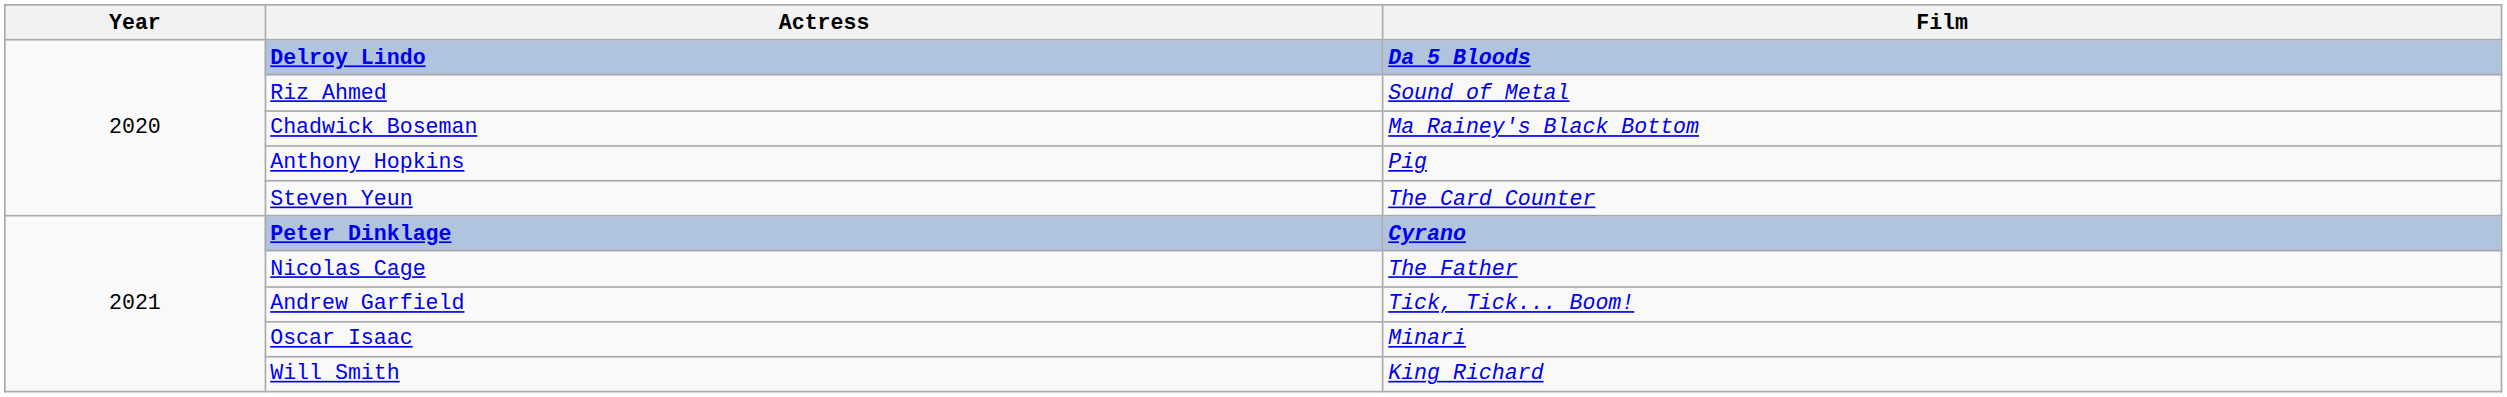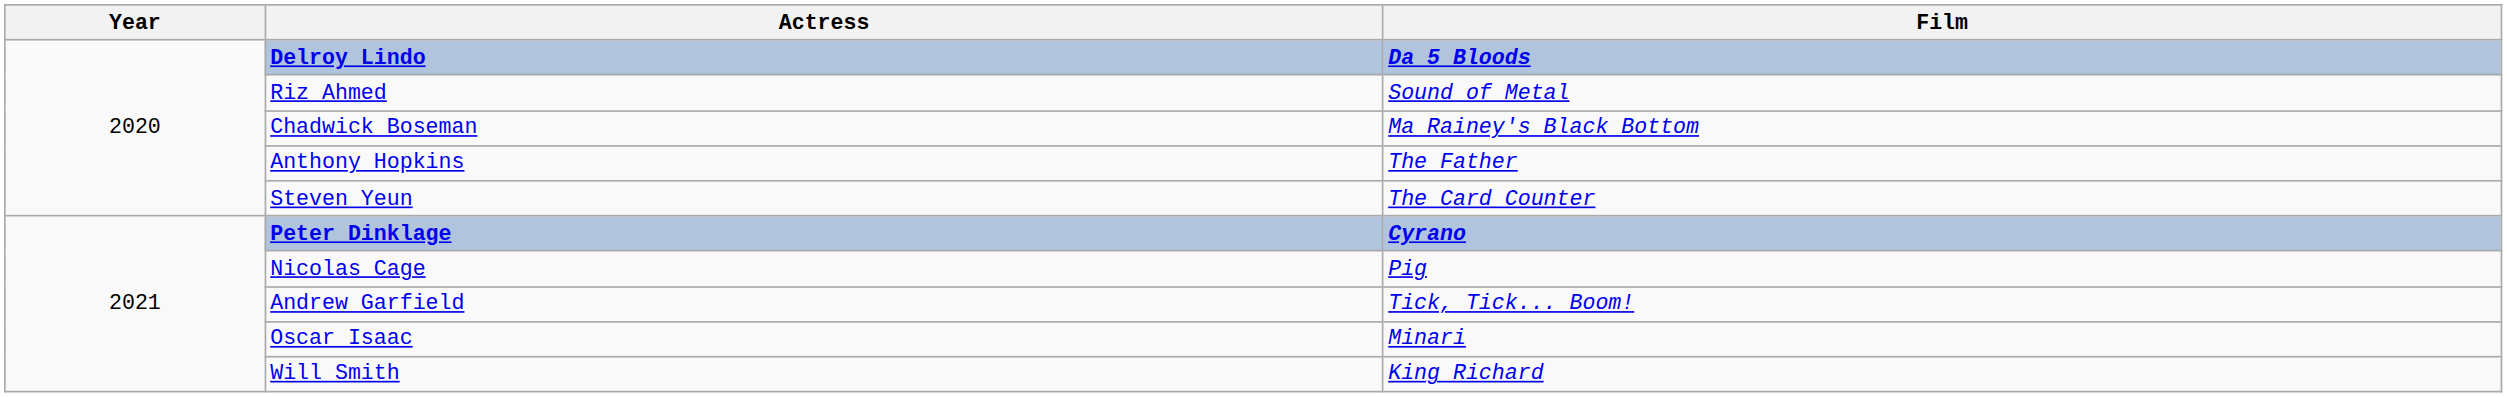Anthony Hopkins | Film: Pig -> The Father
Nicolas Cage | Film: The Father -> Pig
